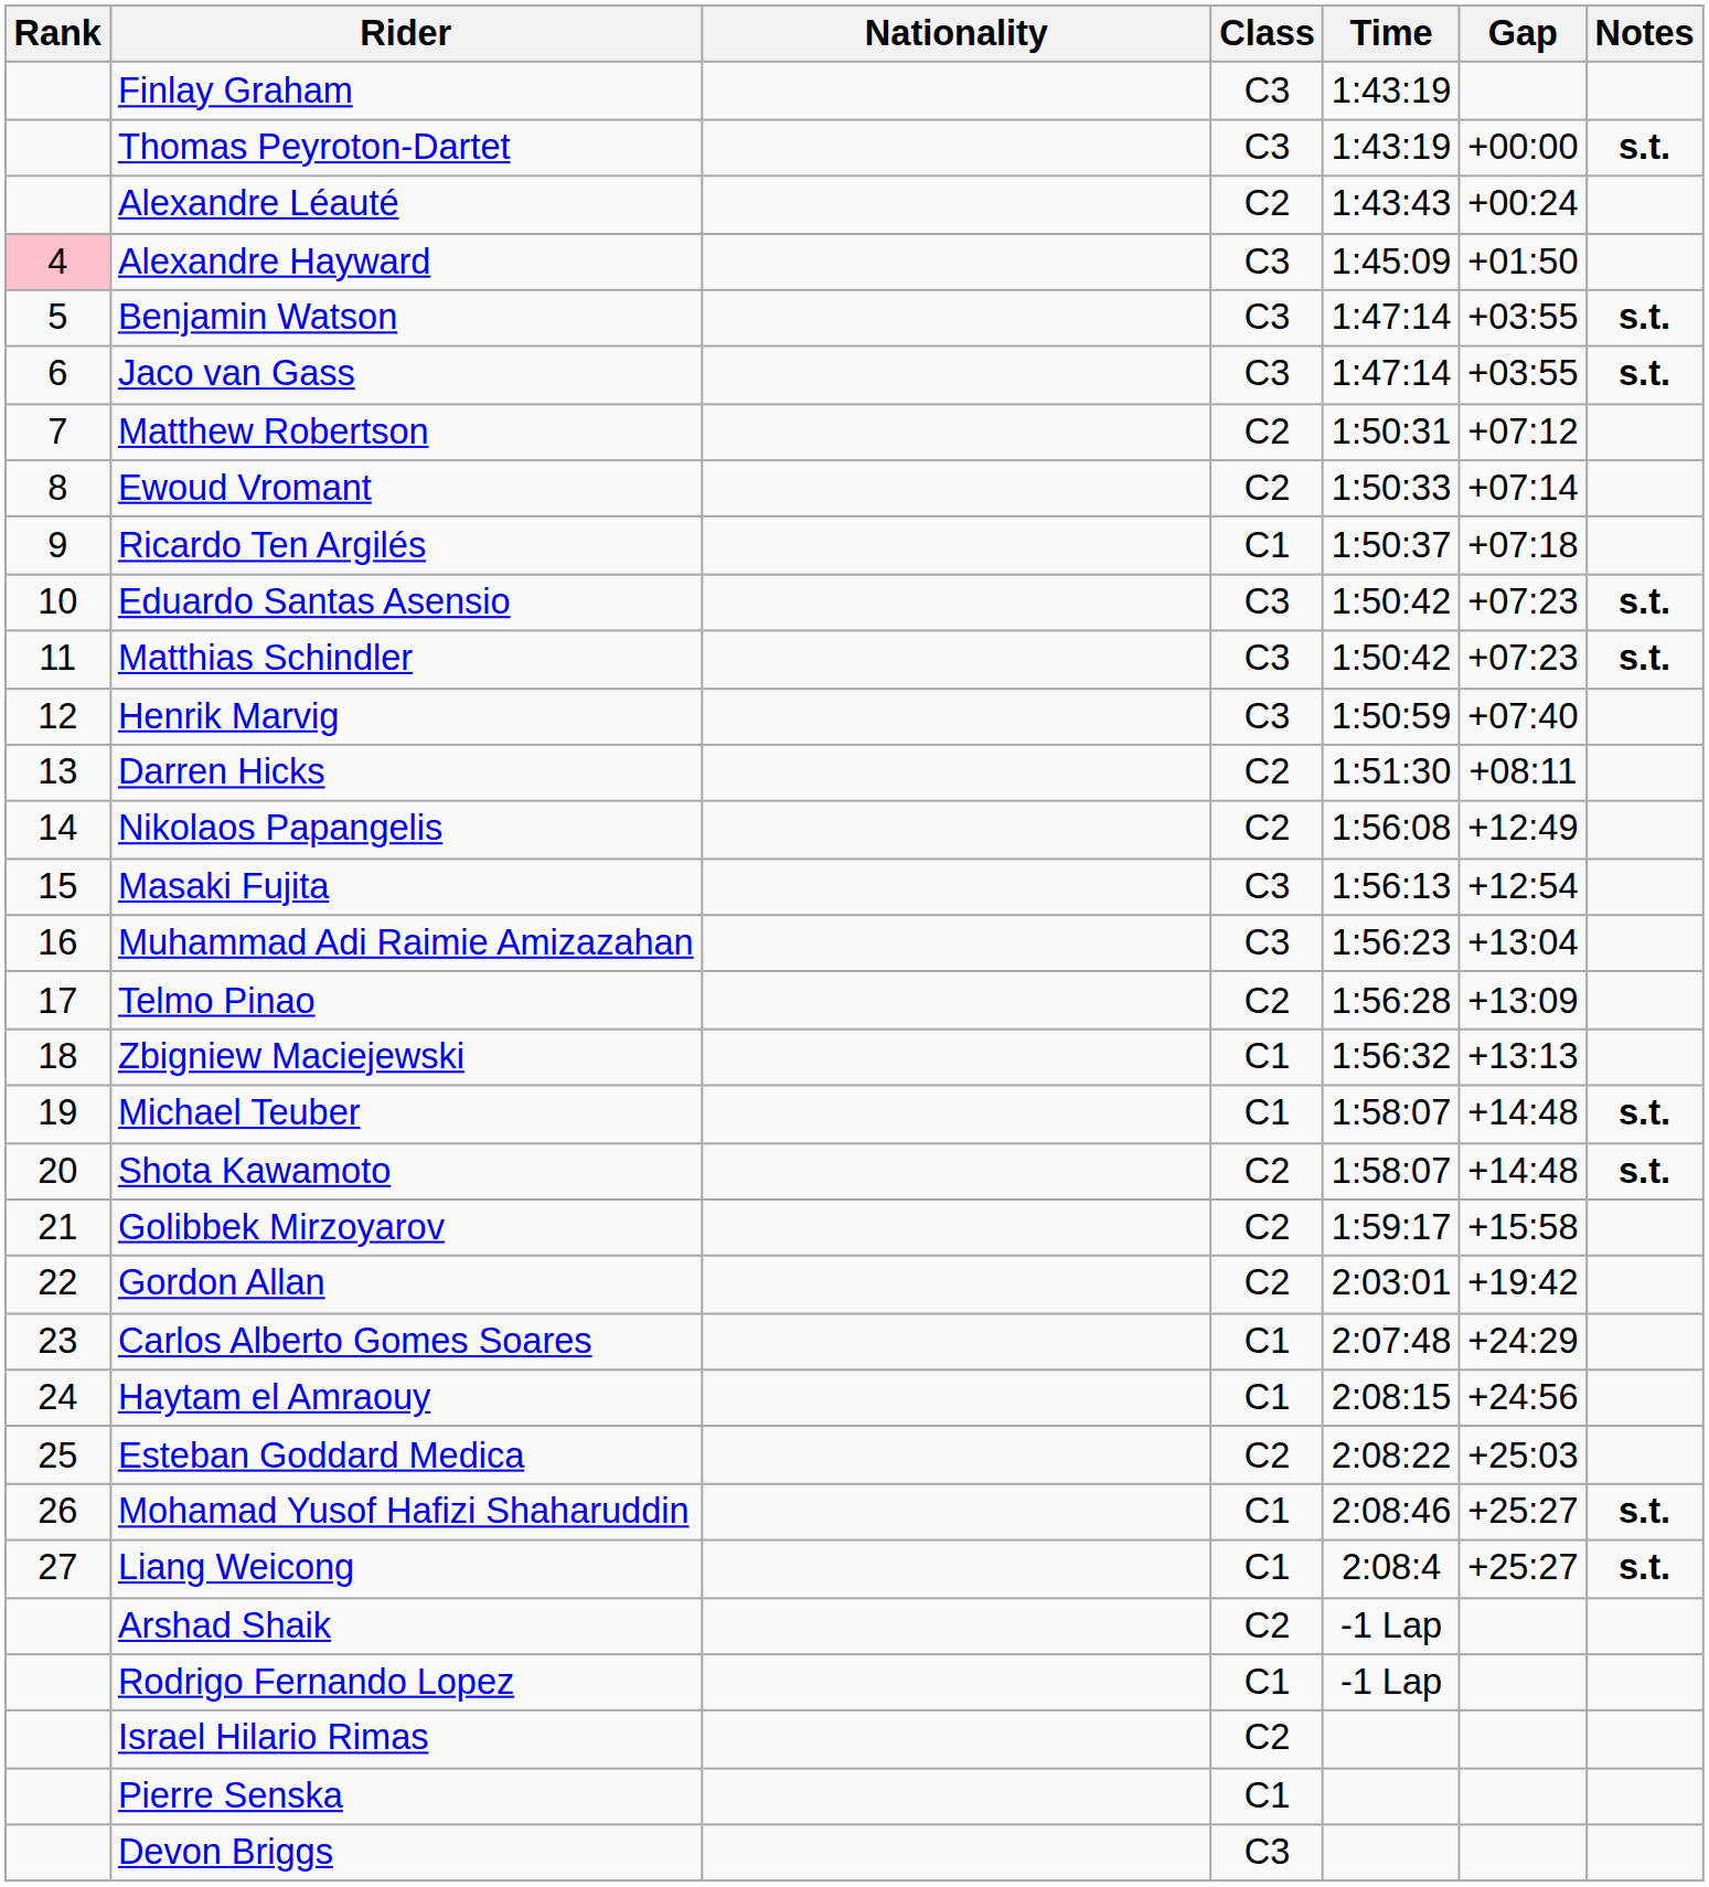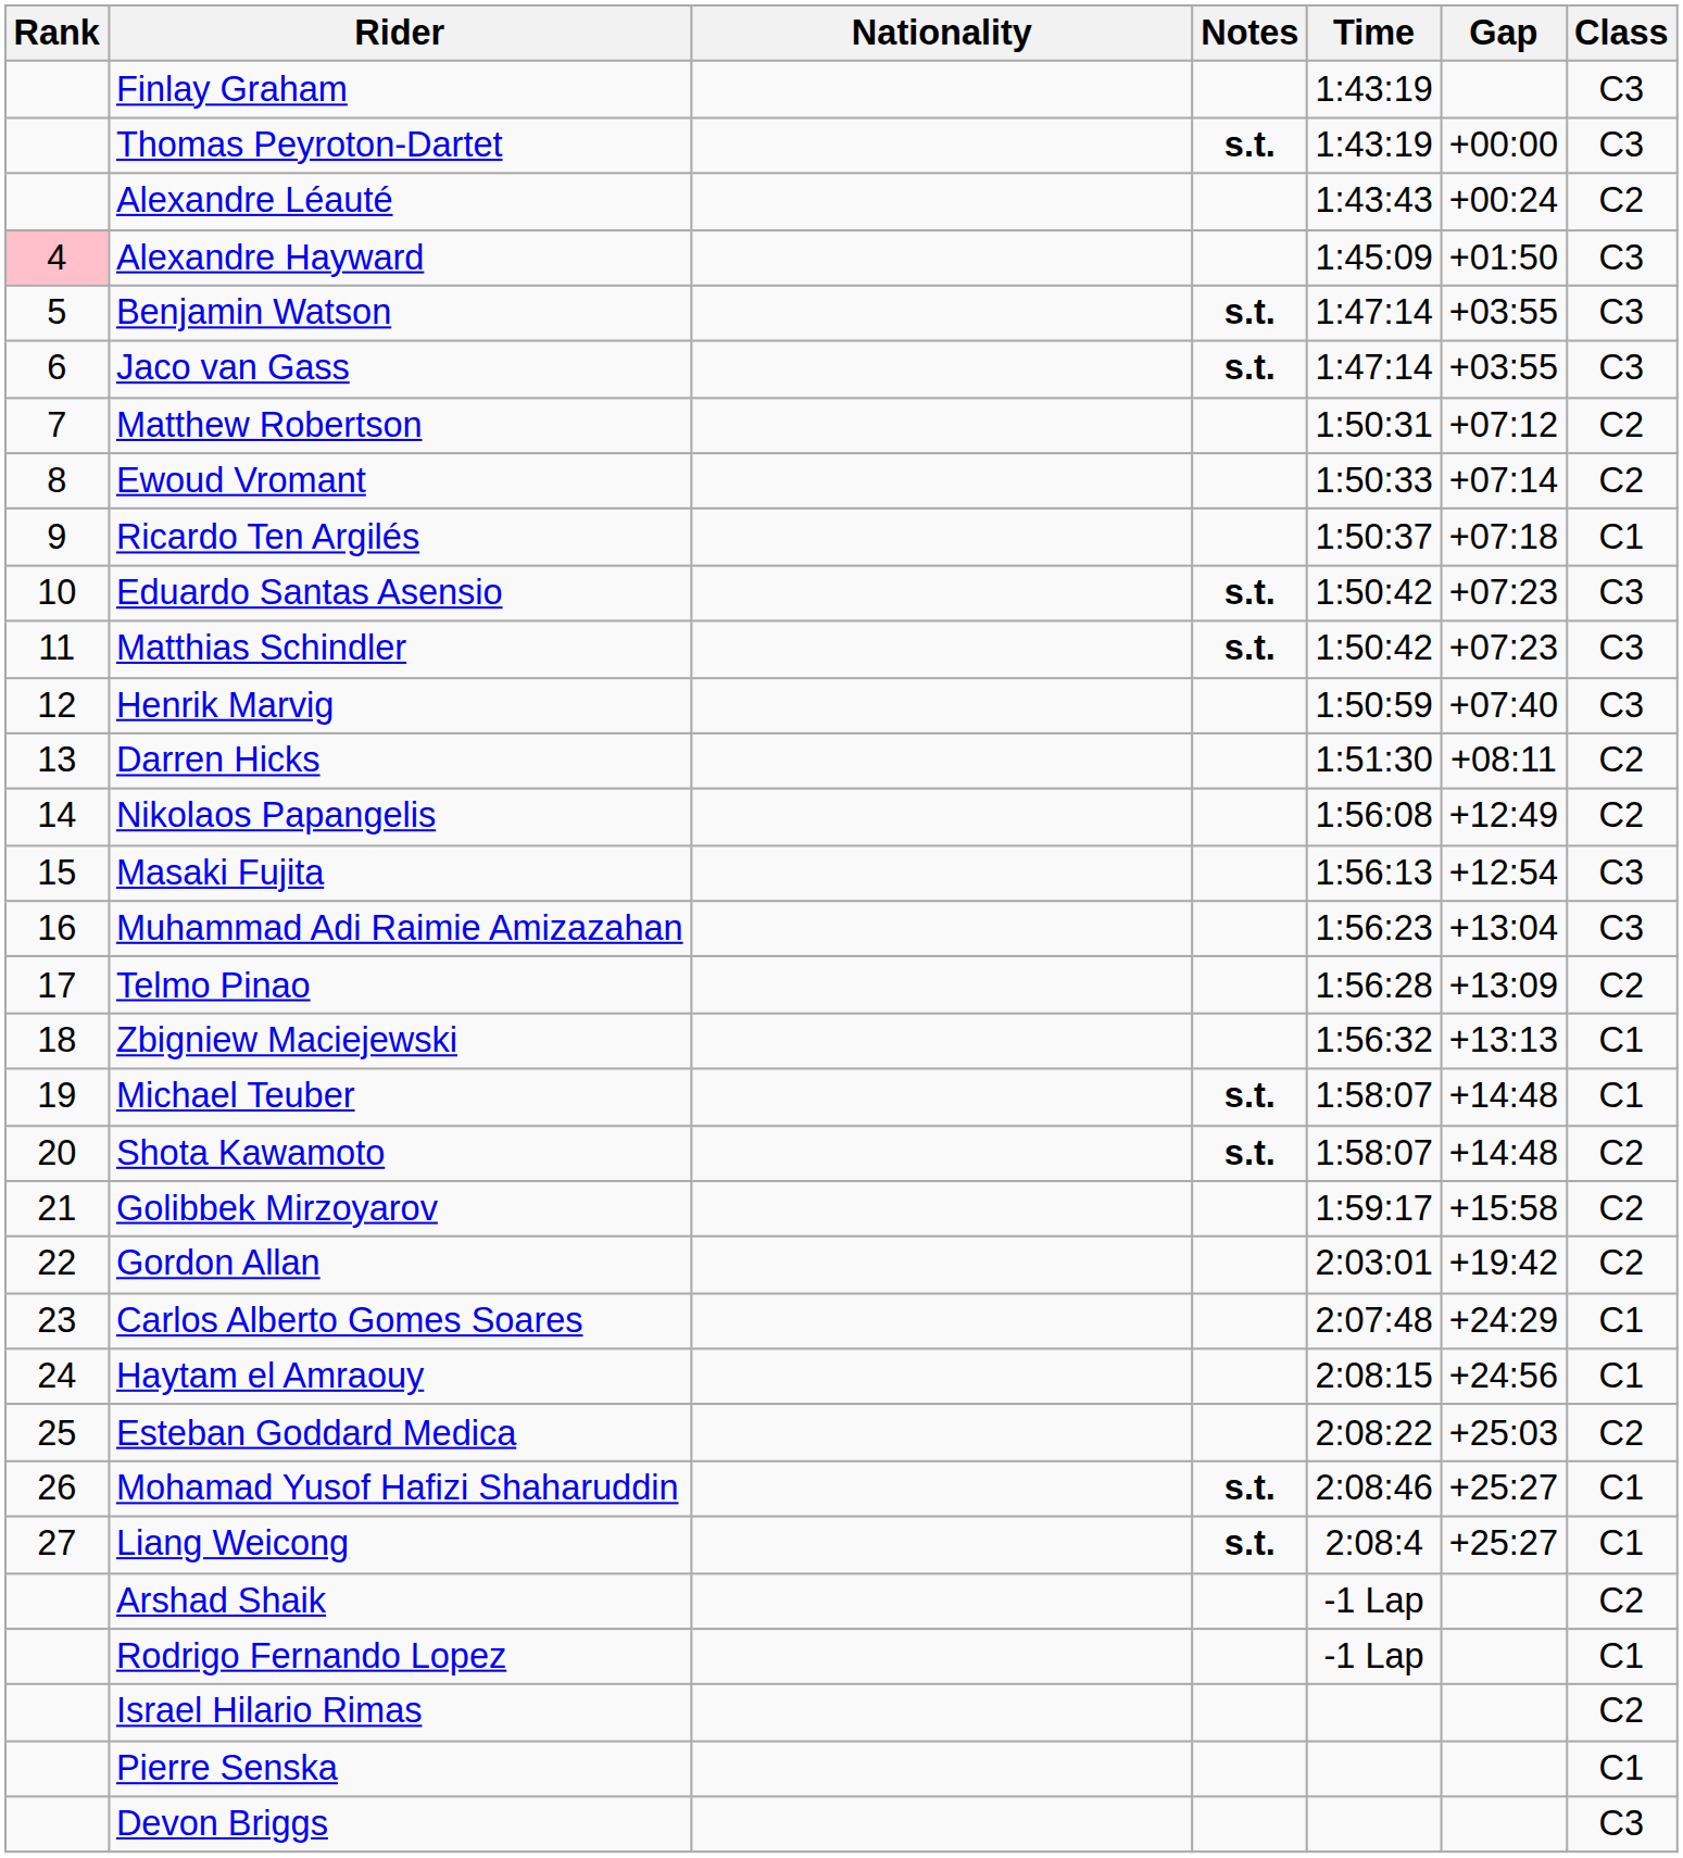columns swapped: Class <-> Notes
